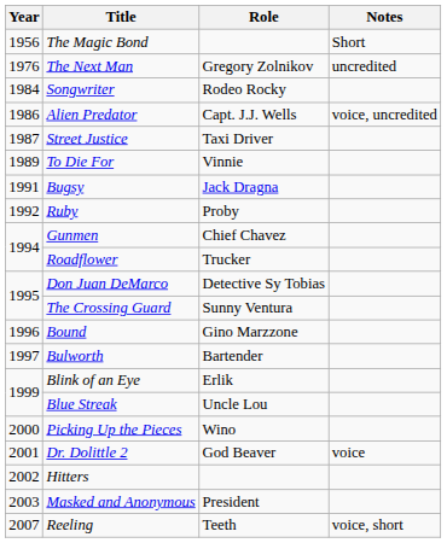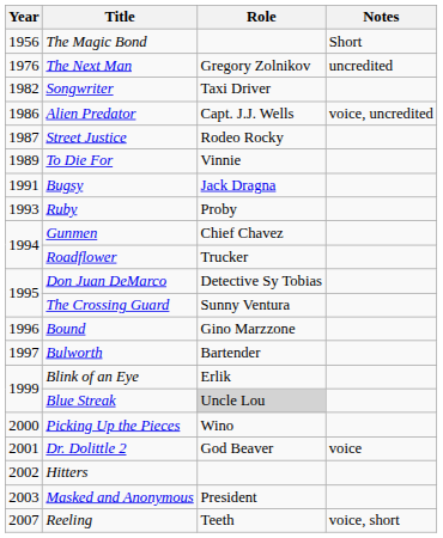Songwriter | Year: 1984 -> 1982
Songwriter | Role: Rodeo Rocky -> Taxi Driver
Street Justice | Role: Taxi Driver -> Rodeo Rocky
Ruby | Year: 1992 -> 1993
Blue Streak | Role: no background -> lightgrey background
